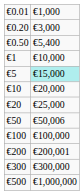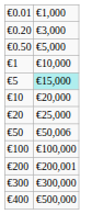€0.50 | column 2: €5,400 -> €5,000
+ row: €400 | €500,000
- row: €500 | €1,000,000
